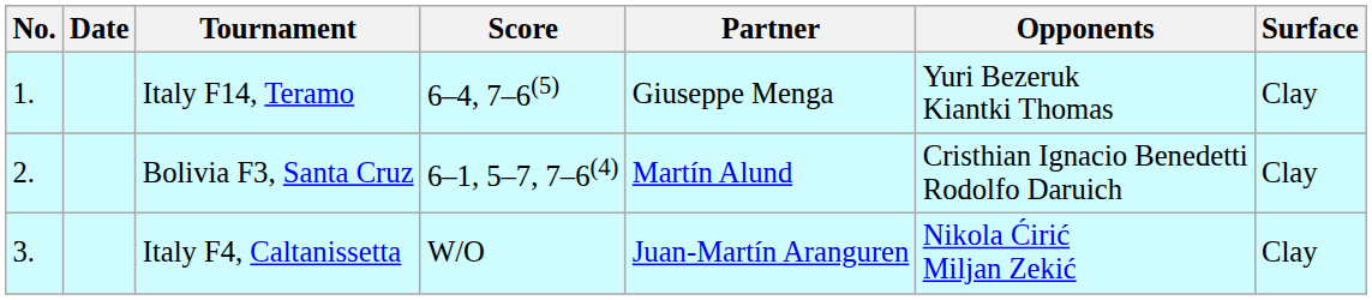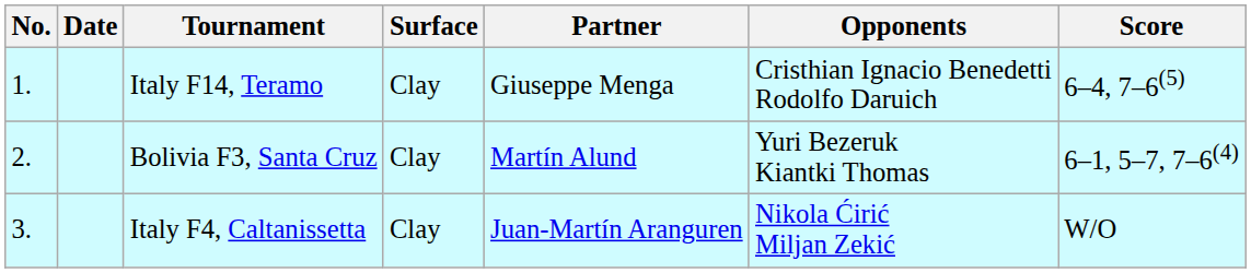columns swapped: Surface <-> Score
Italy F14, Teramo | Opponents: Yuri Bezeruk Kiantki Thomas -> Cristhian Ignacio Benedetti Rodolfo Daruich
Bolivia F3, Santa Cruz | Opponents: Cristhian Ignacio Benedetti Rodolfo Daruich -> Yuri Bezeruk Kiantki Thomas
